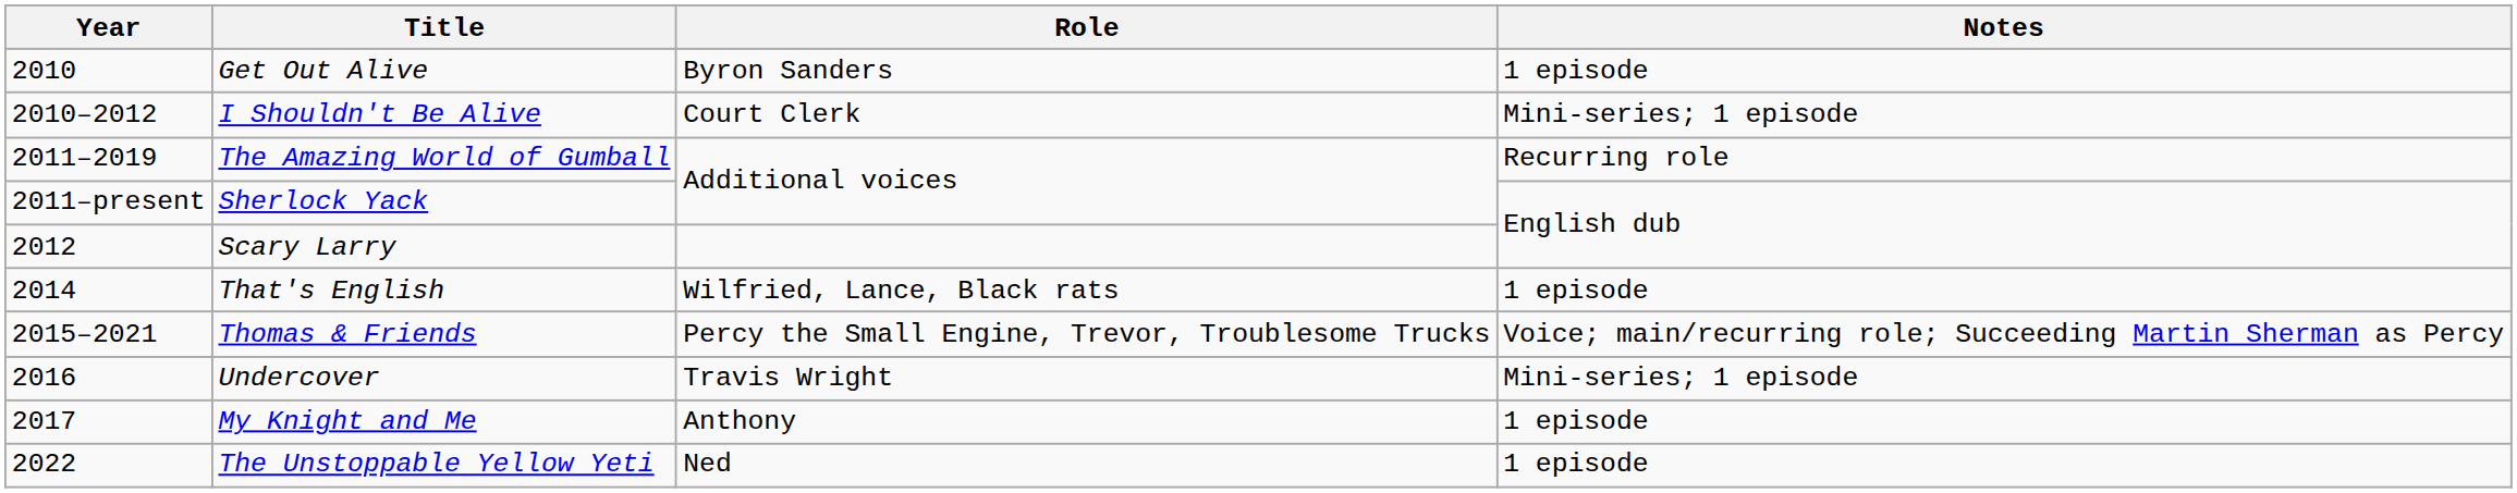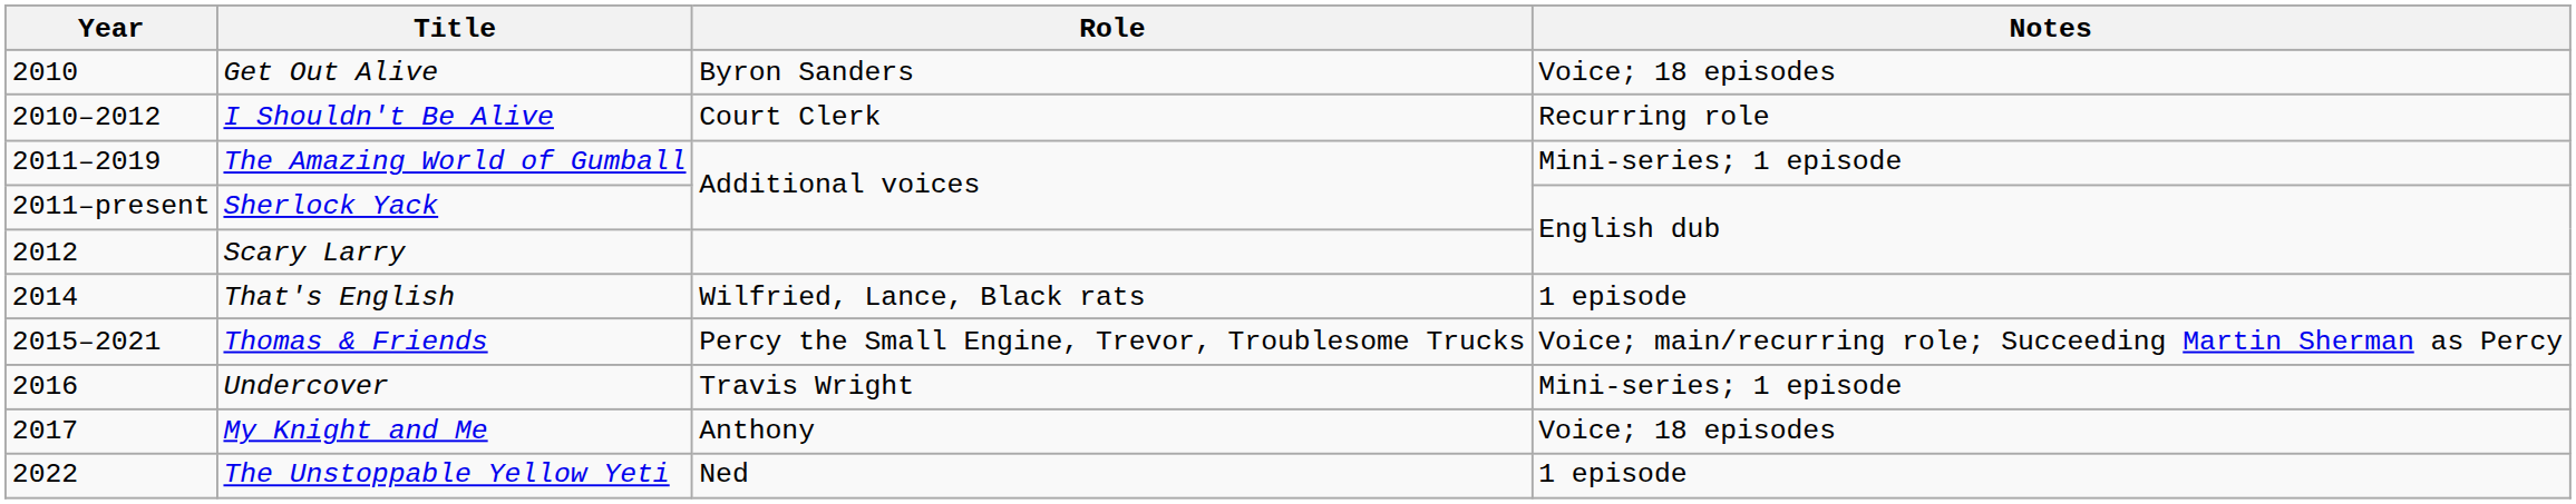Get Out Alive | Notes: 1 episode -> Voice; 18 episodes
I Shouldn't Be Alive | Notes: Mini-series; 1 episode -> Recurring role
The Amazing World of Gumball | Notes: Recurring role -> Mini-series; 1 episode
My Knight and Me | Notes: 1 episode -> Voice; 18 episodes
